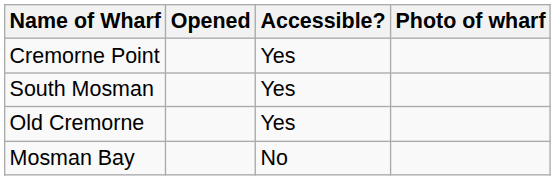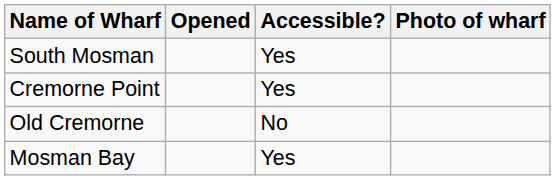rows swapped: Cremorne Point <-> South Mosman
Old Cremorne | Accessible?: Yes -> No
Mosman Bay | Accessible?: No -> Yes
